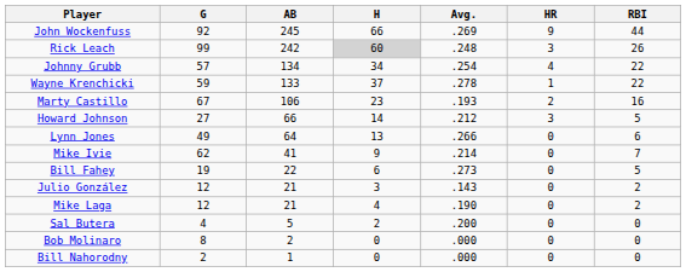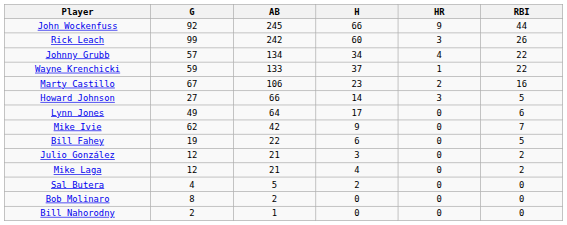- column: Avg. | .269 | .248 | .254 | .278 | .193 | .212 | .266 | .214 | .273 | .143 | .190 | .200 | .000 | .000
Rick Leach | H: lightgrey background -> no background
Lynn Jones | H: 13 -> 17
Mike Ivie | AB: 41 -> 42
